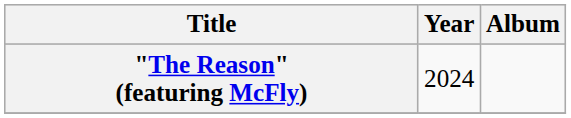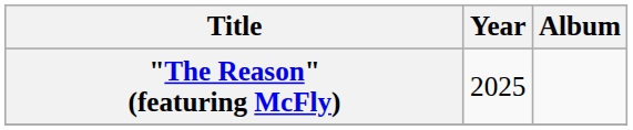"The Reason" (featuring McFly) | Year: 2024 -> 2025
